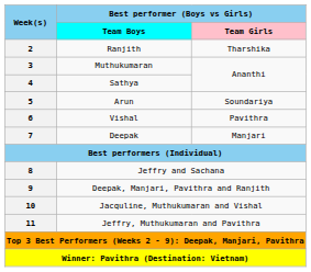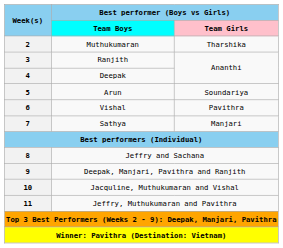2 | Best performer (Boys vs Girls) / Team Boys: Ranjith -> Muthukumaran
3 | Best performer (Boys vs Girls) / Team Boys: Muthukumaran -> Ranjith
4 | Best performer (Boys vs Girls) / Team Boys: Sathya -> Deepak
7 | Best performer (Boys vs Girls) / Team Boys: Deepak -> Sathya
